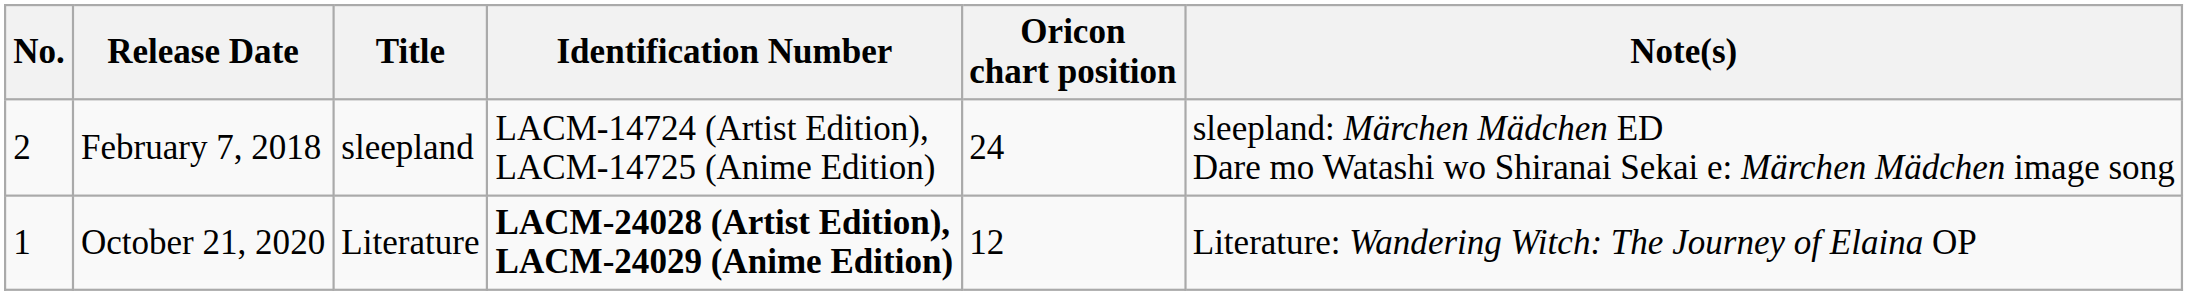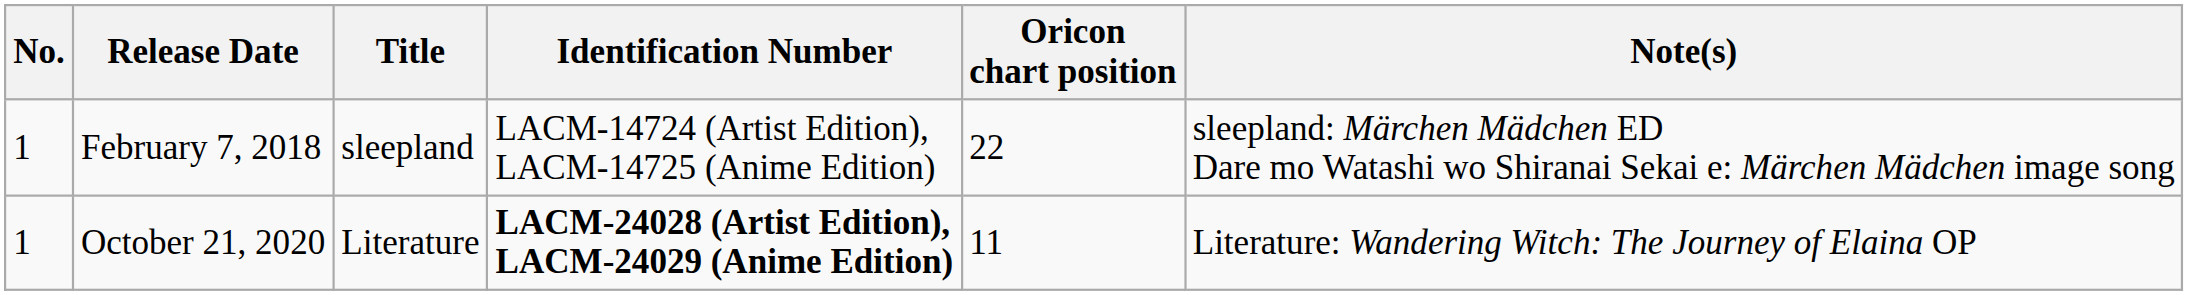February 7, 2018 | No.: 2 -> 1
February 7, 2018 | Oricon chart position: 24 -> 22
October 21, 2020 | Oricon chart position: 12 -> 11
